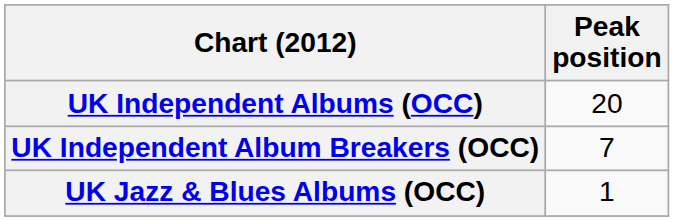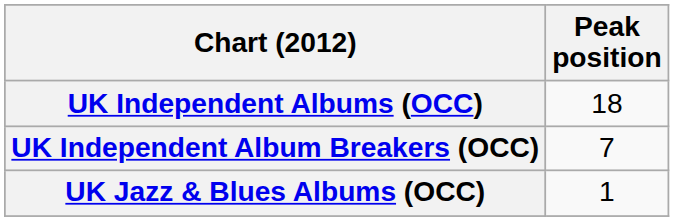UK Independent Albums (OCC) | Peak position: 20 -> 18
